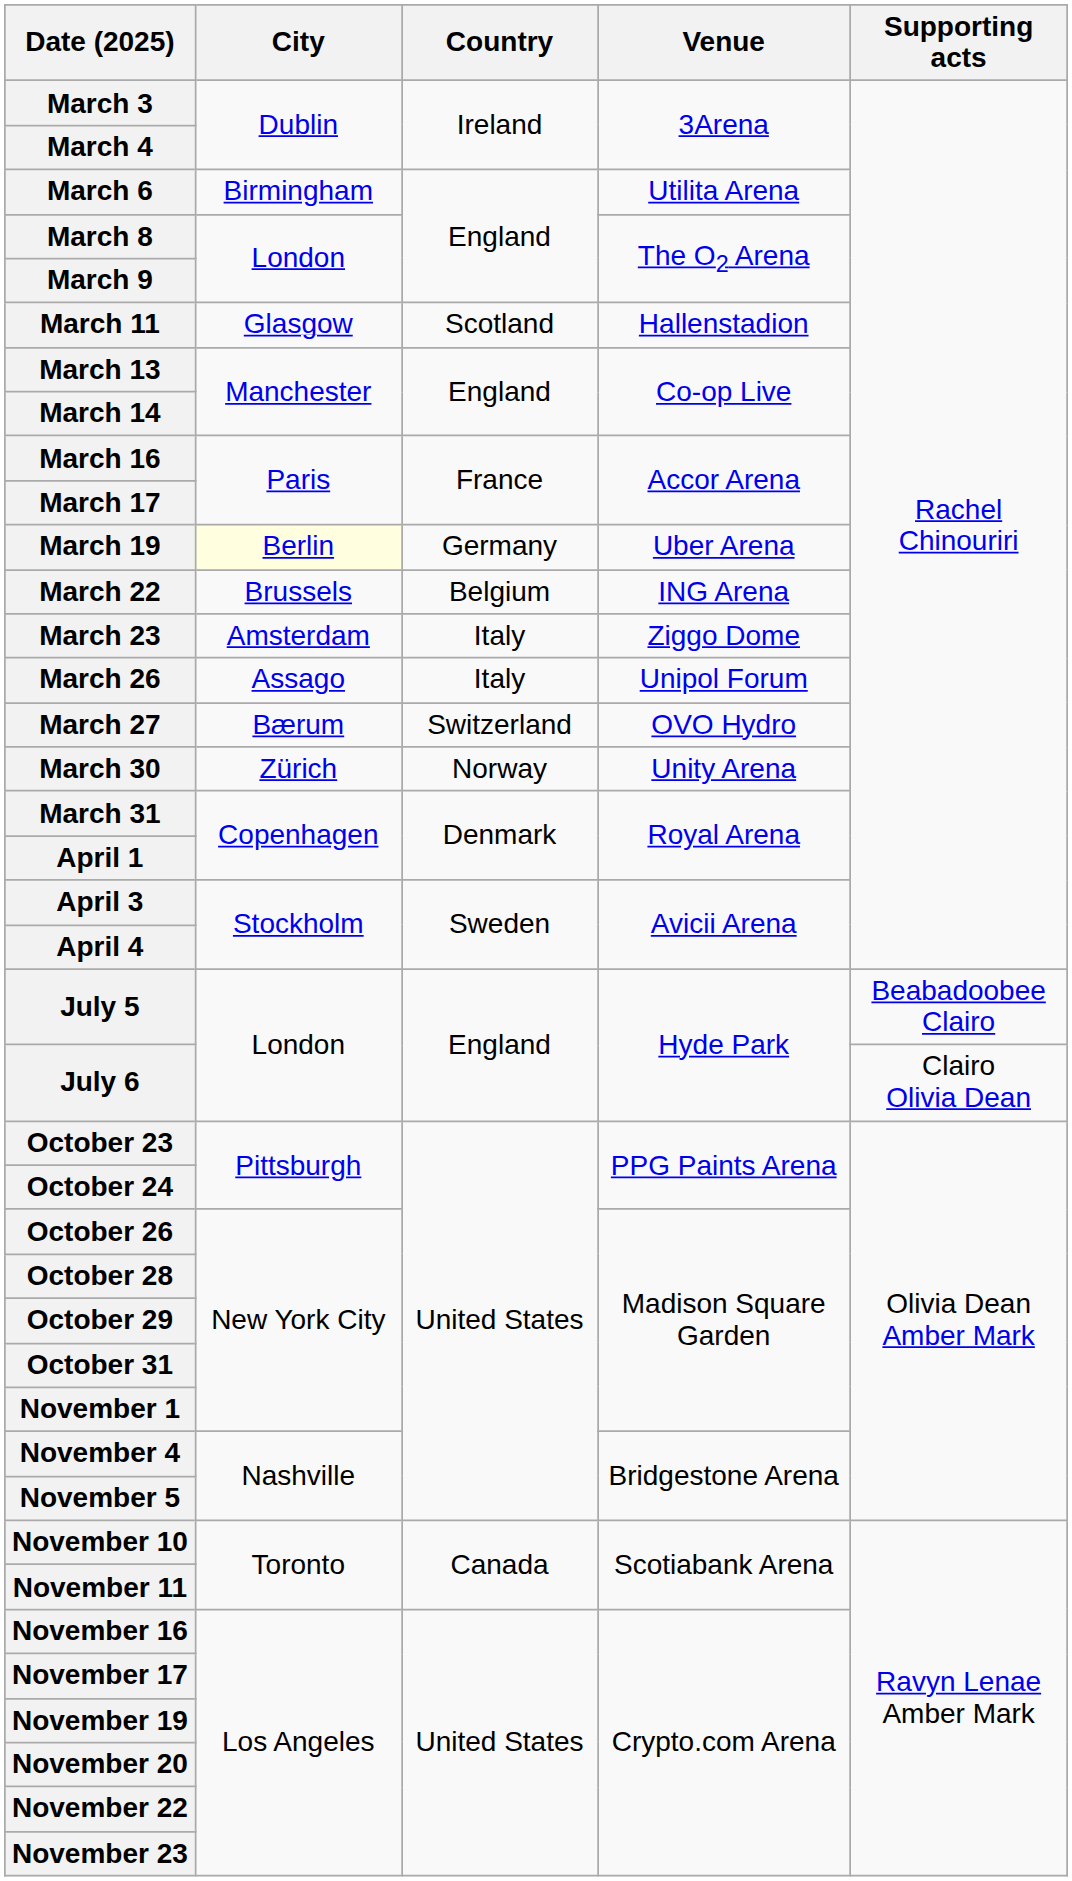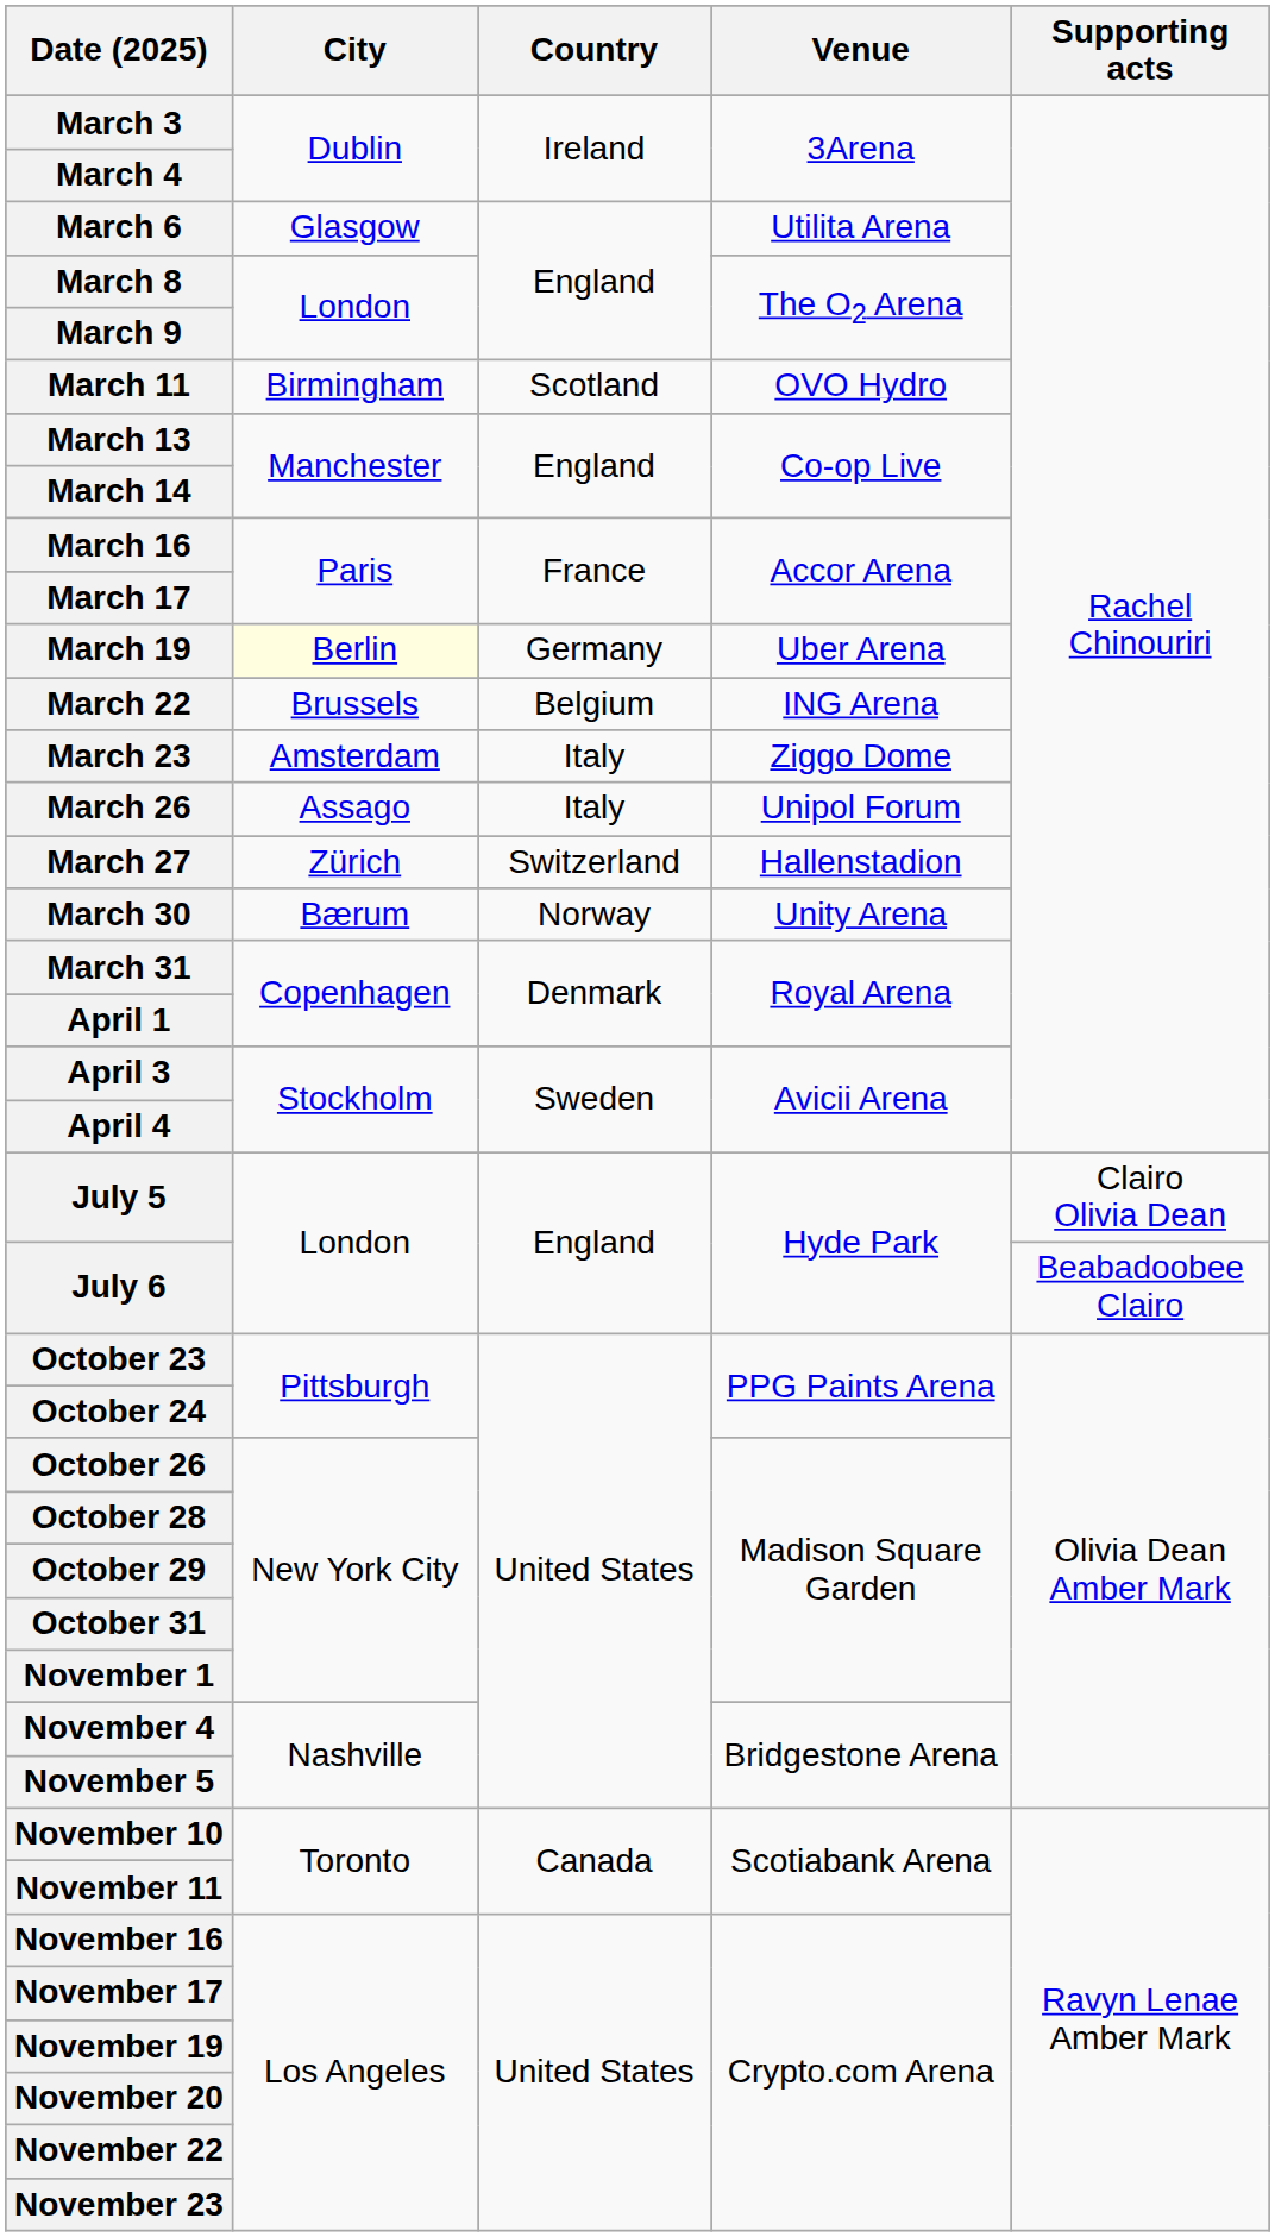March 6 | City: Birmingham -> Glasgow
March 11 | City: Glasgow -> Birmingham
March 11 | Venue: Hallenstadion -> OVO Hydro
March 27 | City: Bærum -> Zürich
March 27 | Venue: OVO Hydro -> Hallenstadion
March 30 | City: Zürich -> Bærum
July 5 | Supporting acts: Beabadoobee Clairo -> Clairo Olivia Dean
July 6 | Supporting acts: Clairo Olivia Dean -> Beabadoobee Clairo
